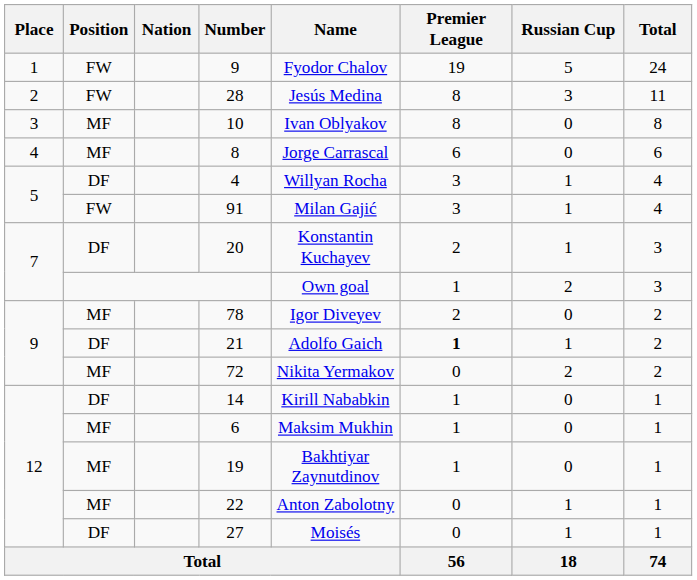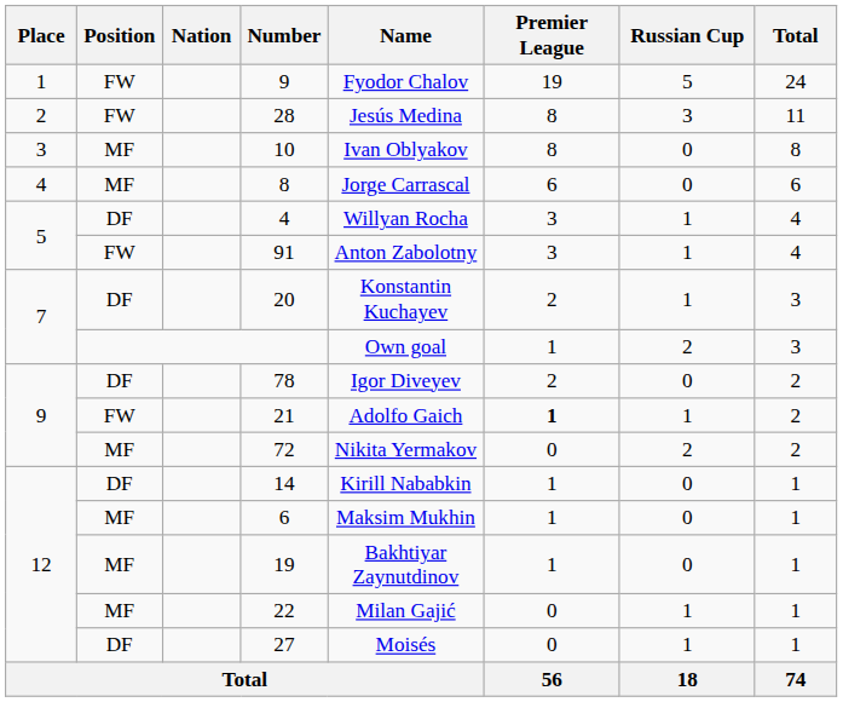91 | Name: Milan Gajić -> Anton Zabolotny
78 | Position: MF -> DF
21 | Position: DF -> FW
22 | Name: Anton Zabolotny -> Milan Gajić
